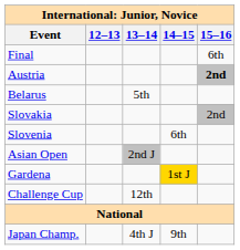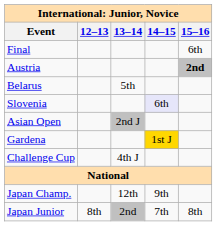- row: Slovakia | 2nd
Slovenia | 14–15: no background -> lavender background
Challenge Cup | 13–14: 12th -> 4th J
Japan Champ. | 13–14: 4th J -> 12th
+ row: Japan Junior | 8th | 2nd | 7th | 8th
